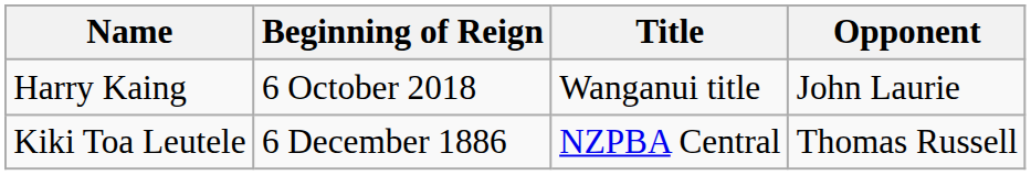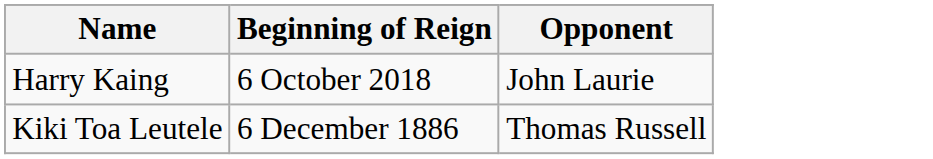- column: Title | Wanganui title | NZPBA Central
